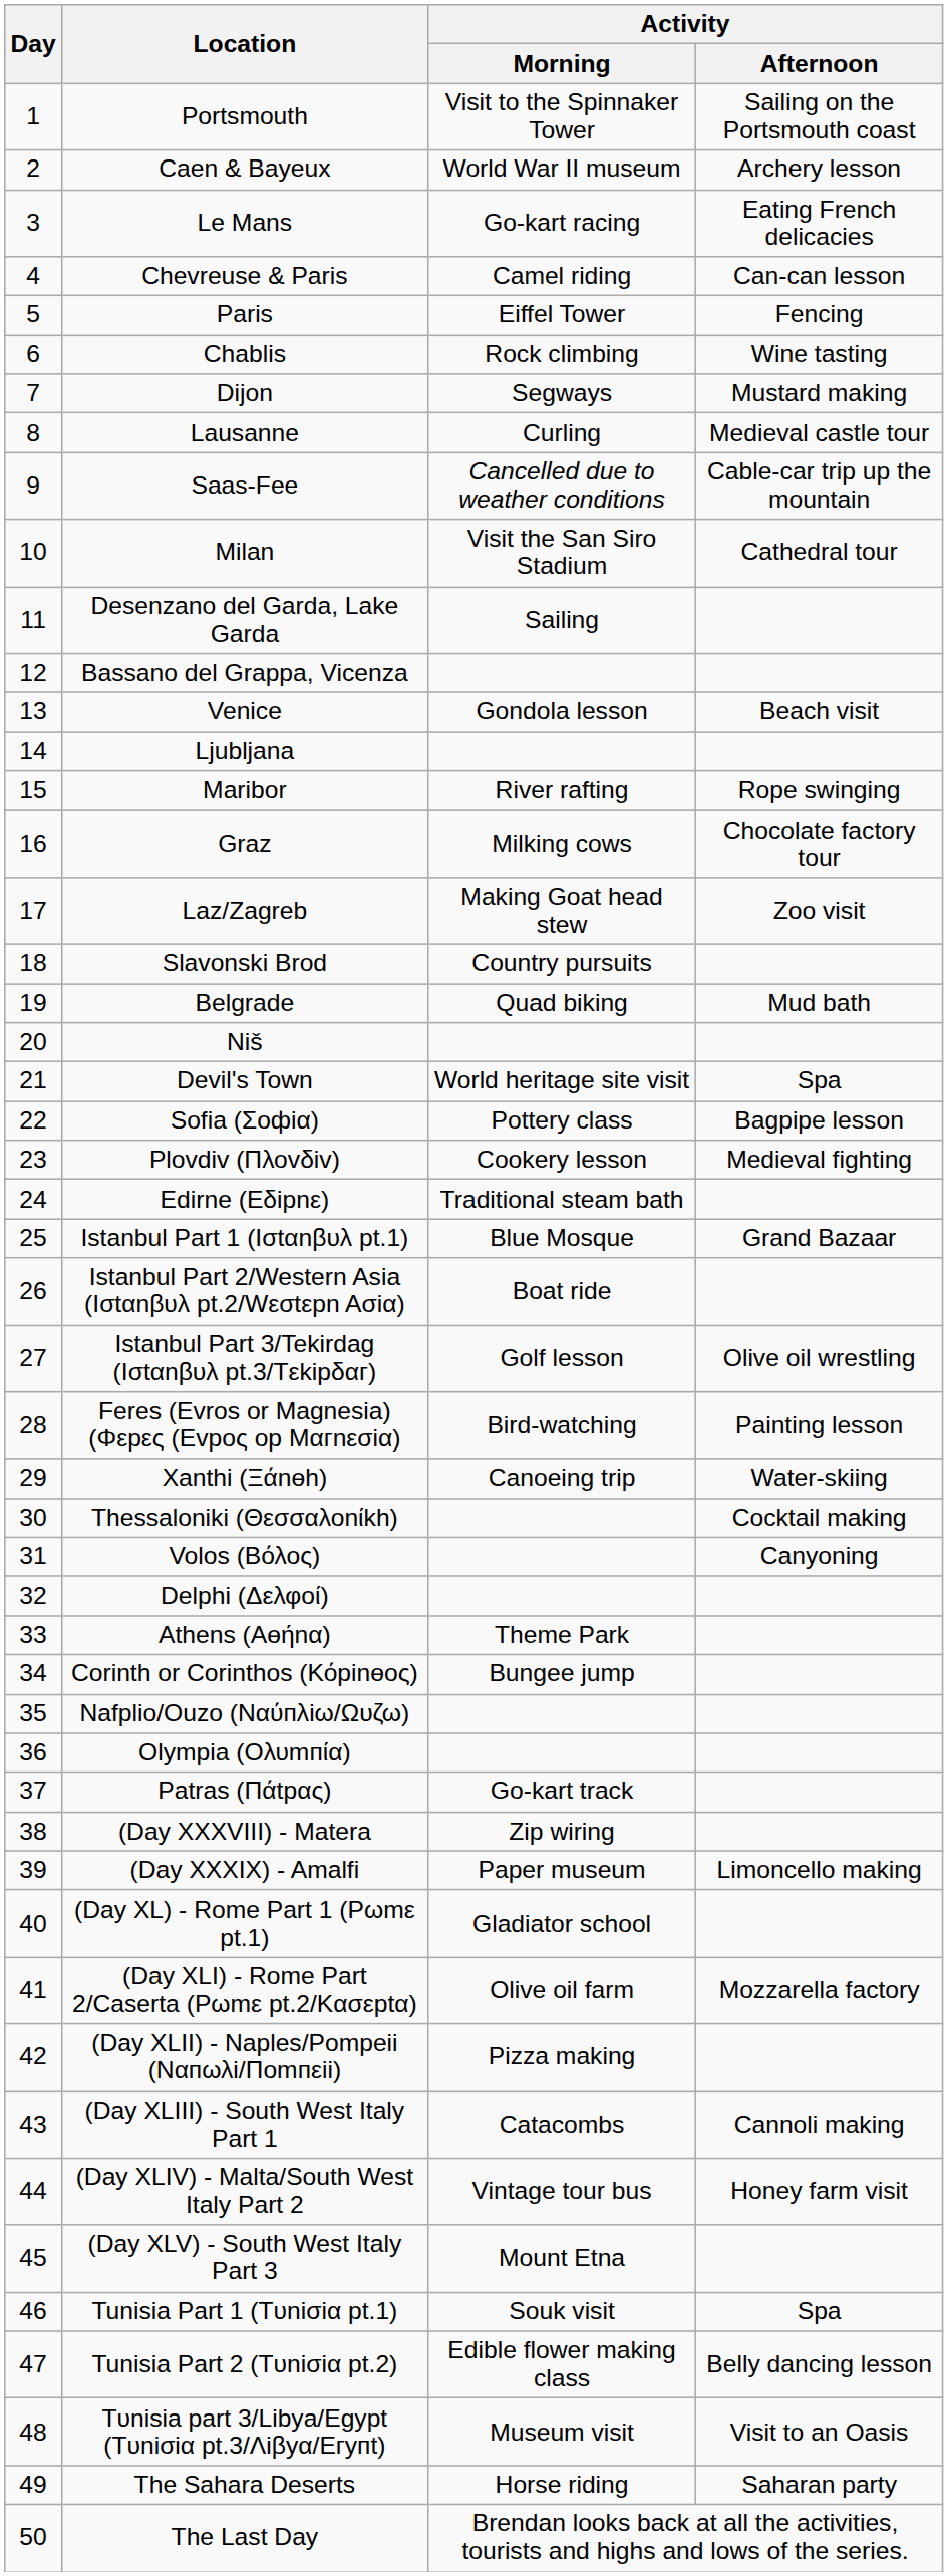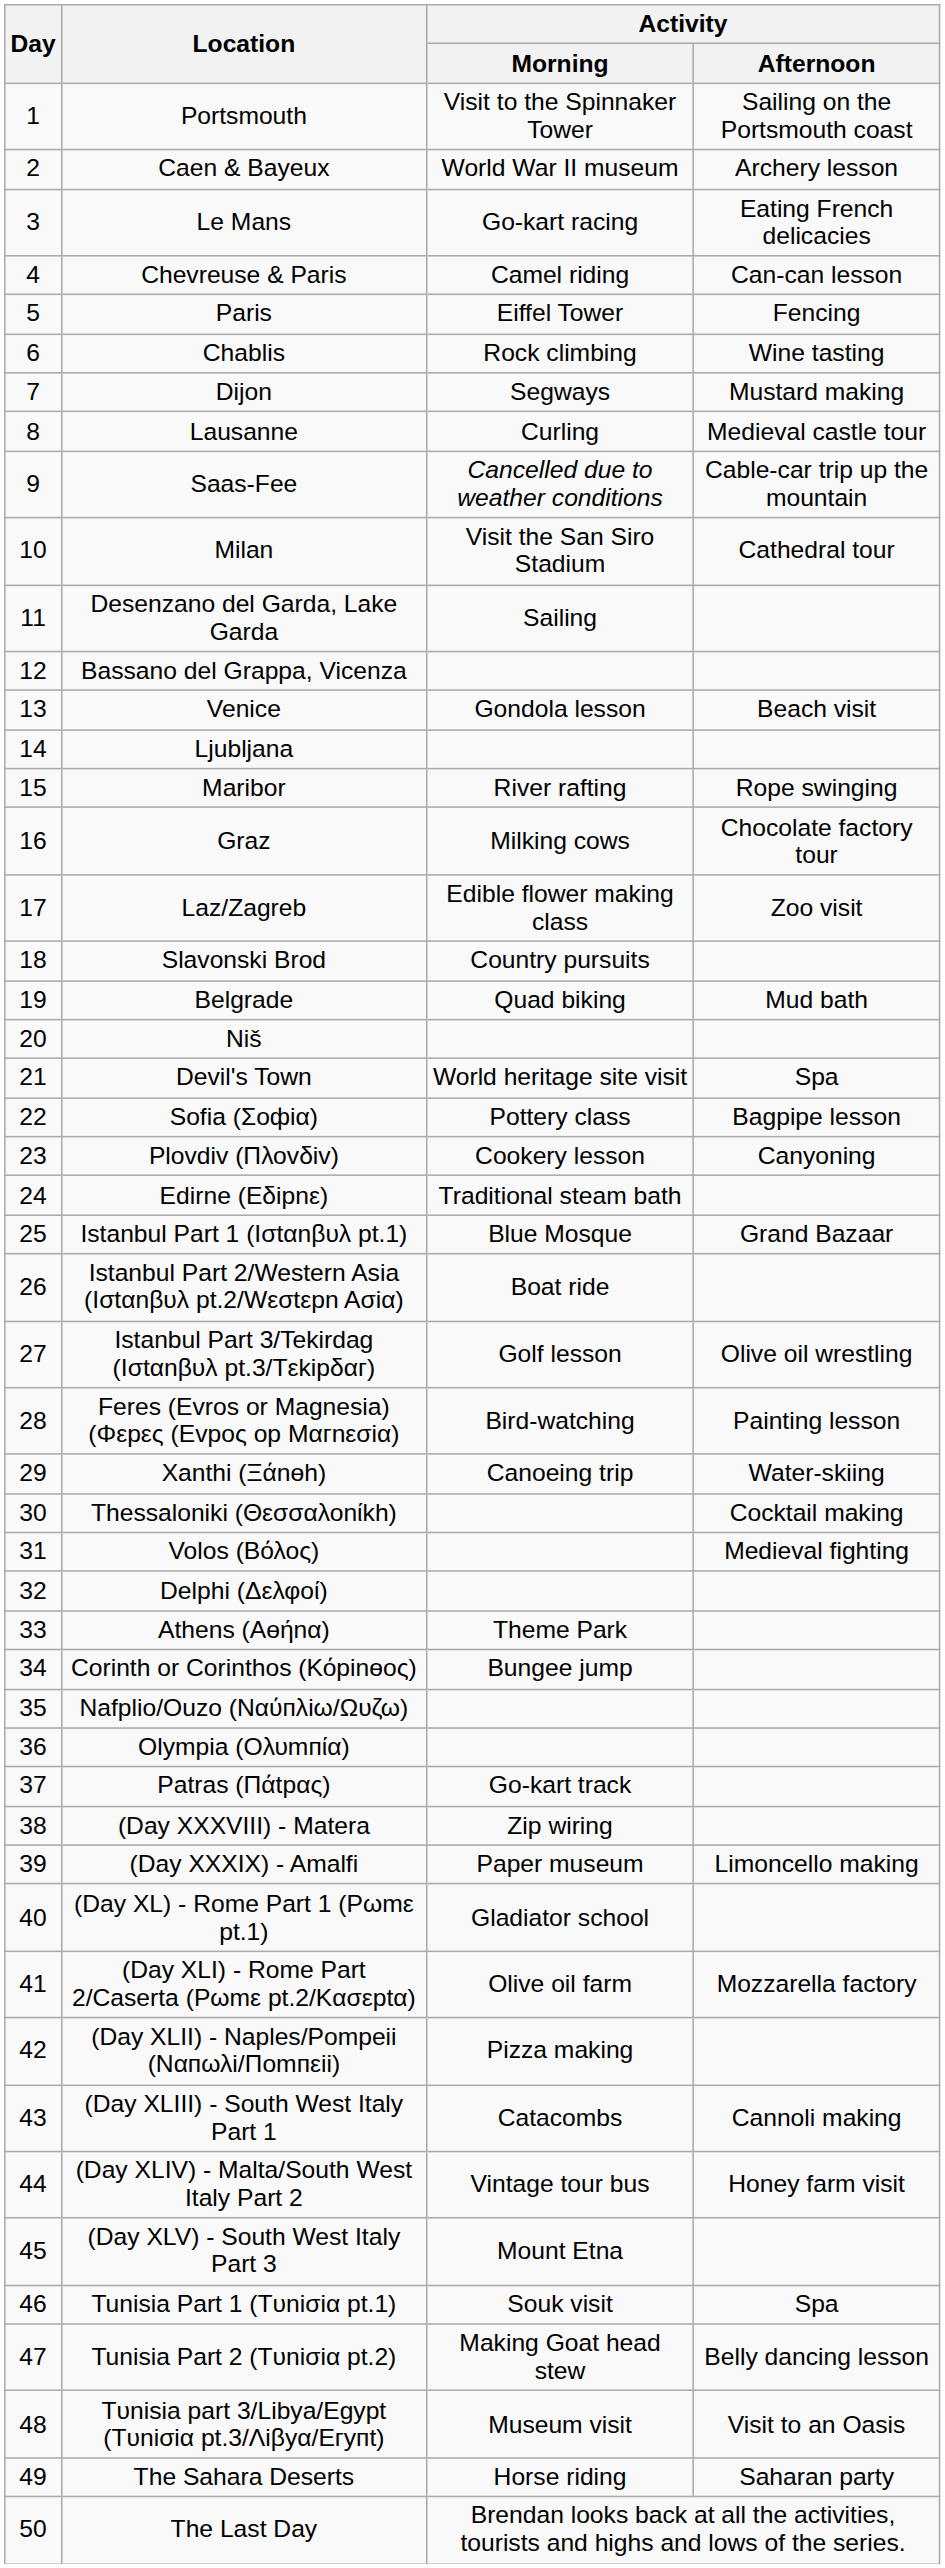Laz/Zagreb | Activity / Morning: Making Goat head stew -> Edible flower making class
Plovdiv (Πλοvδiv) | Activity / Afternoon: Medieval fighting -> Canyoning
Volos (Βόλος) | Activity / Afternoon: Canyoning -> Medieval fighting
Tunisia Part 2 (Tυniσiα pt.2) | Activity / Morning: Edible flower making class -> Making Goat head stew
